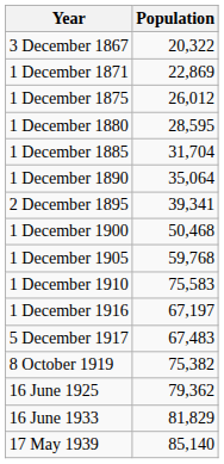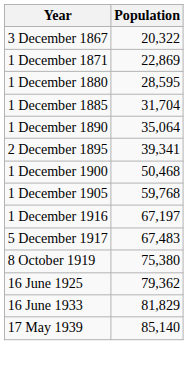- row: 1 December 1875 | 26,012
- row: 1 December 1910 | 75,583
8 October 1919 | Population: 75,382 -> 75,380
